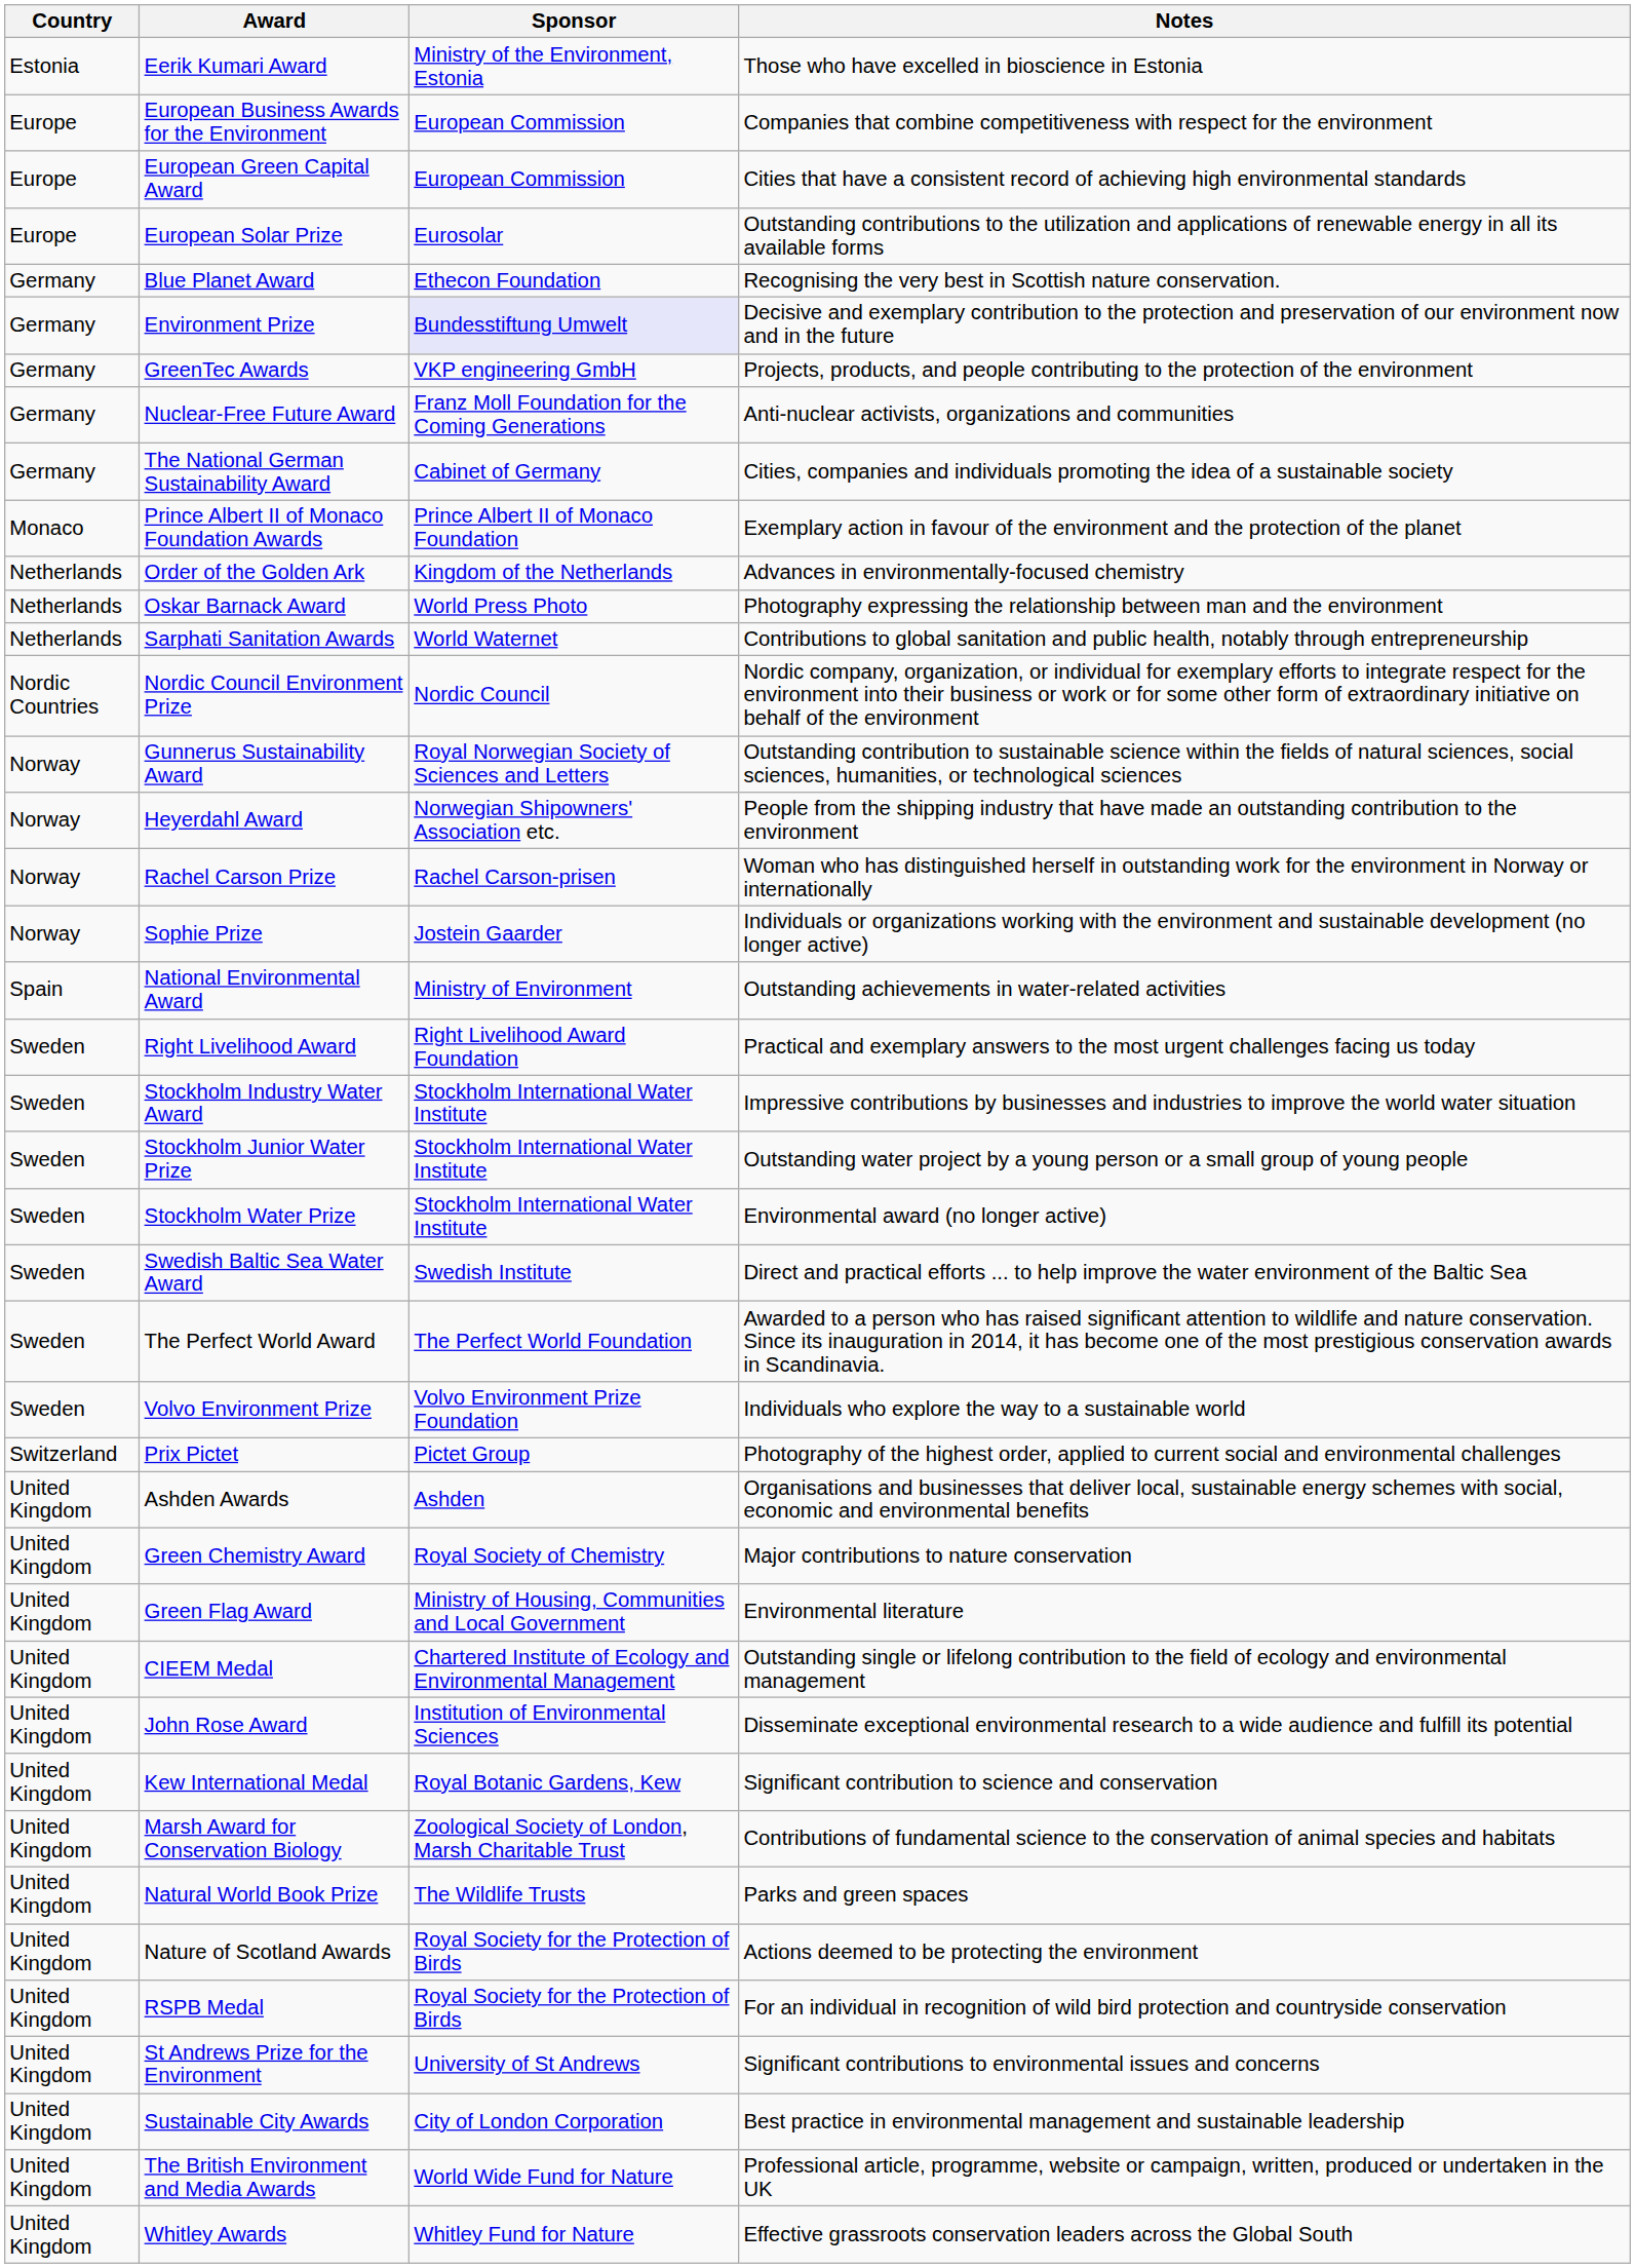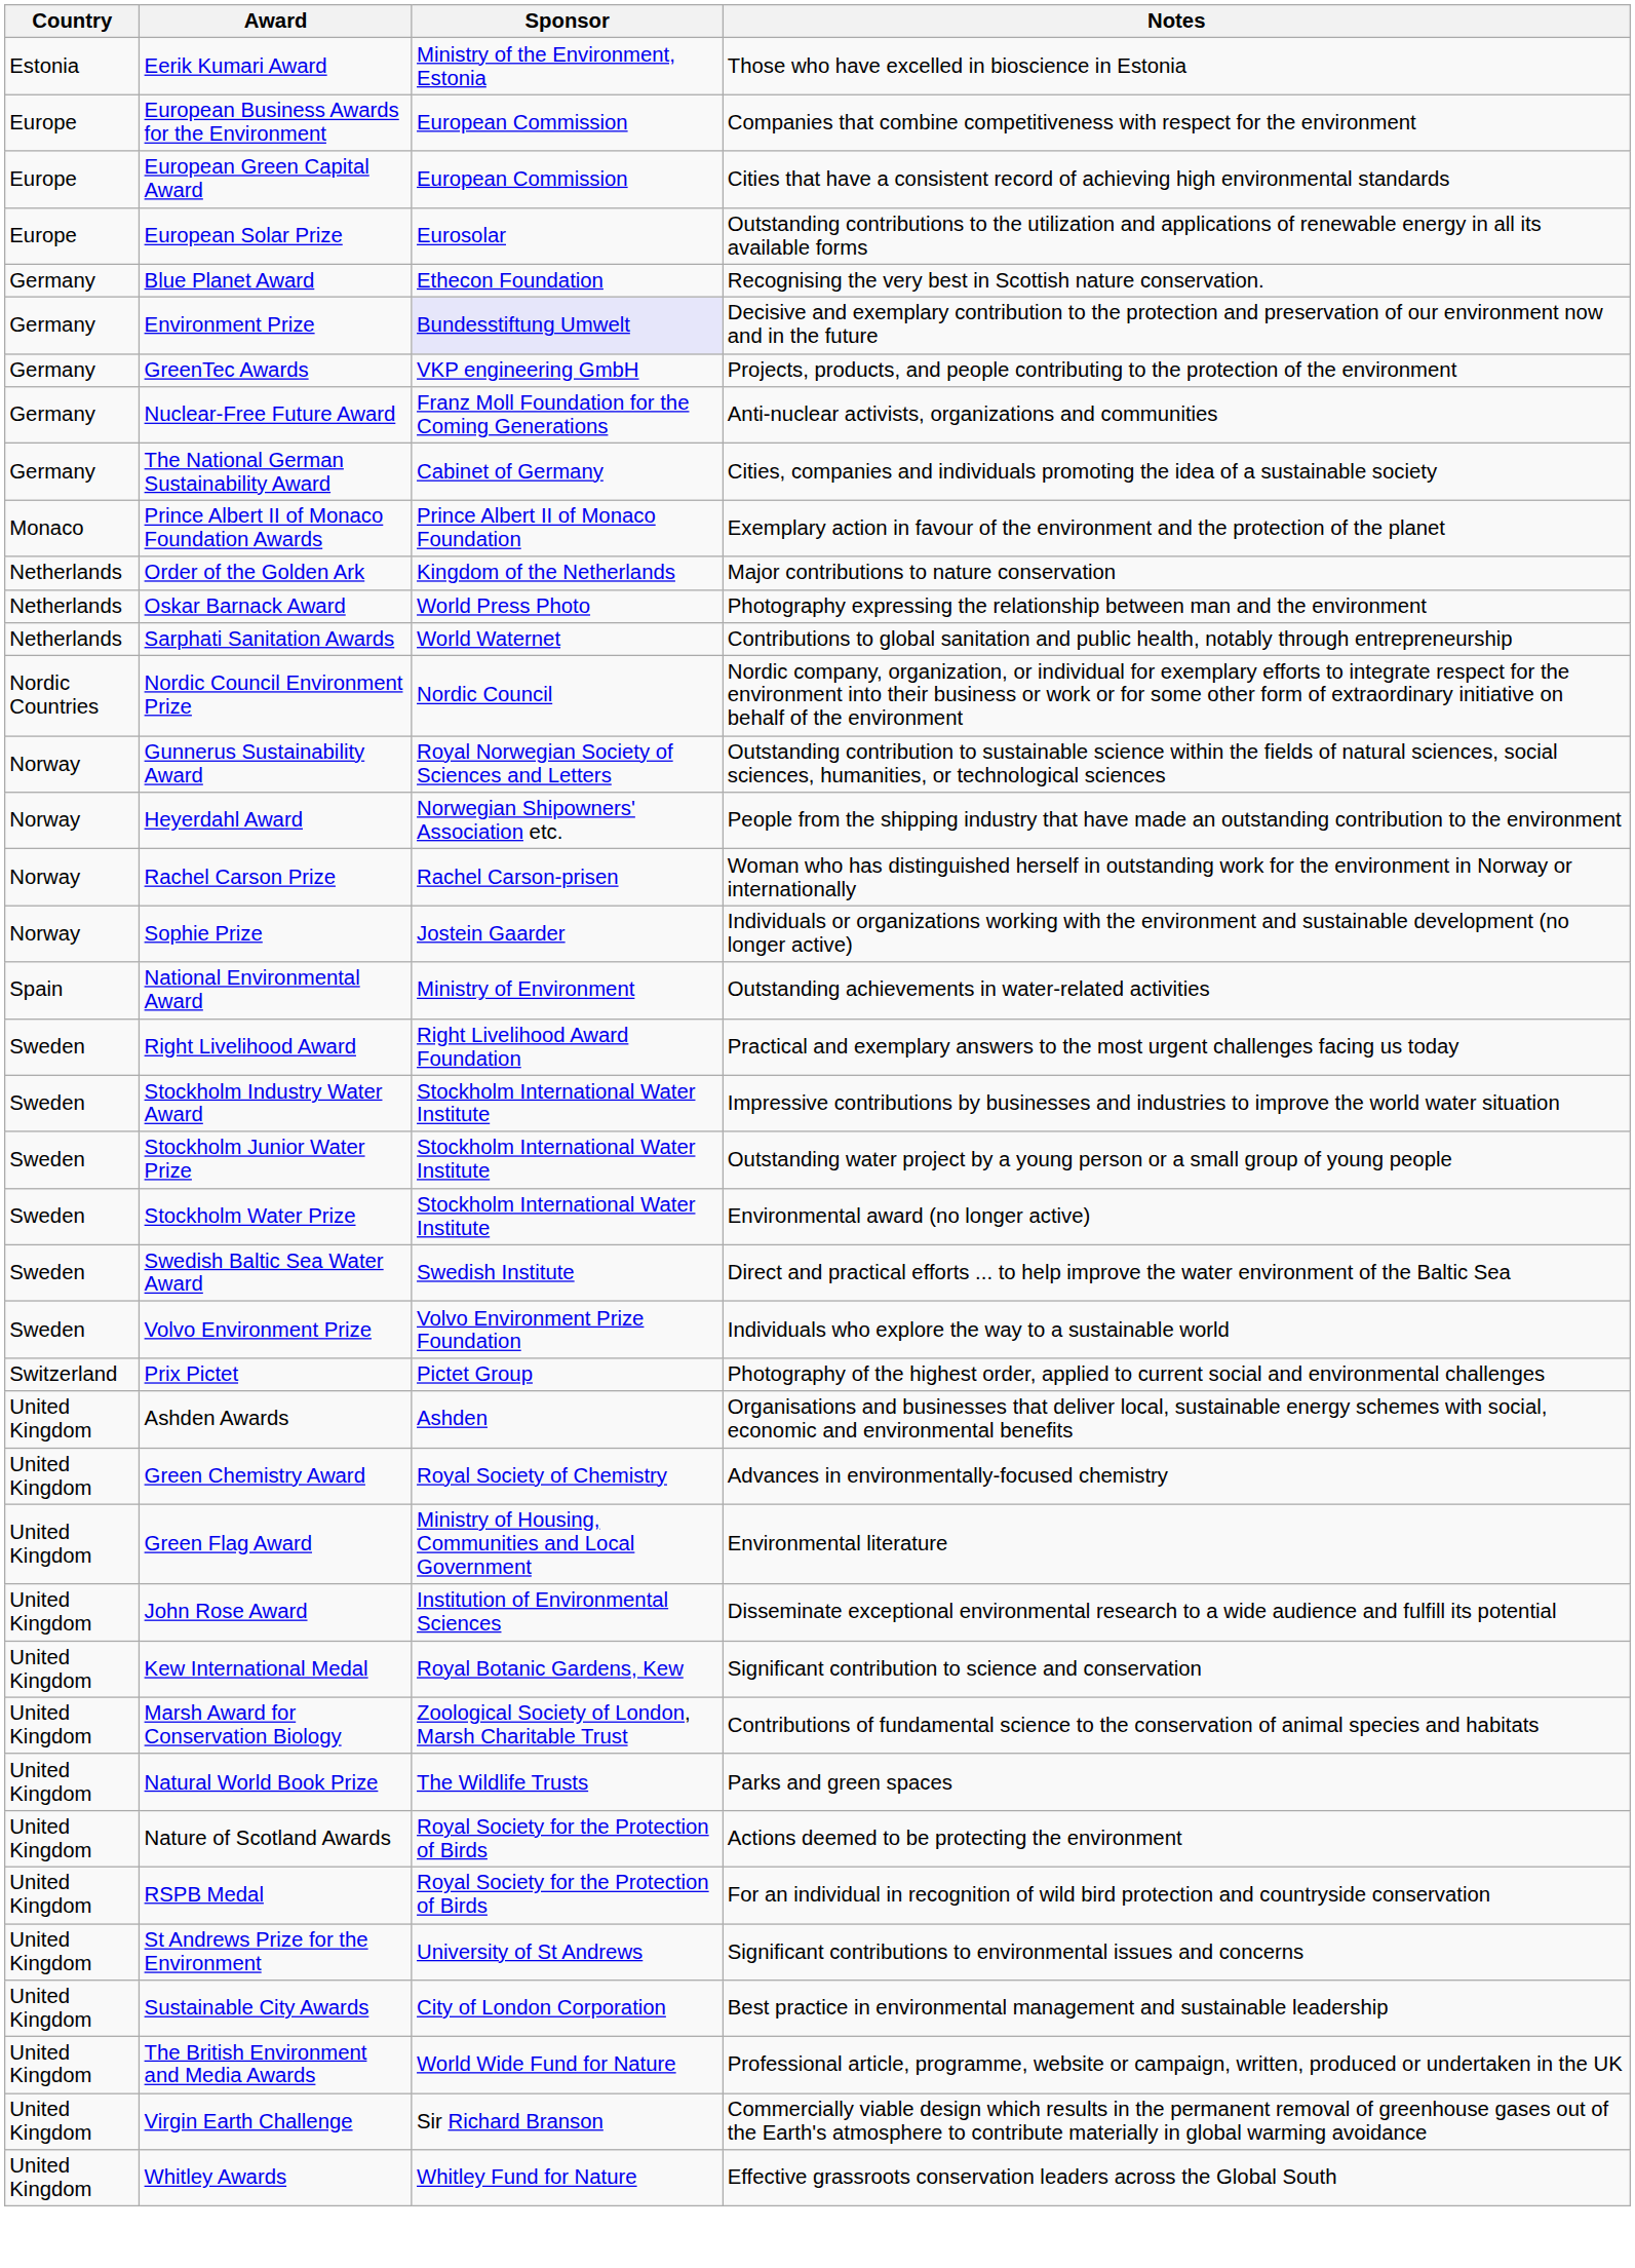Order of the Golden Ark | Notes: Advances in environmentally-focused chemistry -> Major contributions to nature conservation
- row: Sweden | The Perfect World Award | The Perfect World Foundation | Awarded to a person who has raised significant attention to wildlife and nature conservation. Since its inauguration in 2014, it has become one of the most prestigious conservation awards in Scandinavia.
Green Chemistry Award | Notes: Major contributions to nature conservation -> Advances in environmentally-focused chemistry
- row: United Kingdom | CIEEM Medal | Chartered Institute of Ecology and Environmental Management | Outstanding single or lifelong contribution to the field of ecology and environmental management
+ row: United Kingdom | Virgin Earth Challenge | Sir Richard Branson | Commercially viable design which results in the permanent removal of greenhouse gases out of the Earth's atmosphere to contribute materially in global warming avoidance
